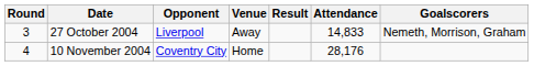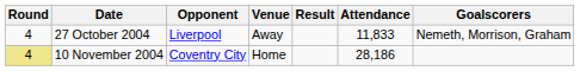27 October 2004 | Round: 3 -> 4
27 October 2004 | Attendance: 14,833 -> 11,833
10 November 2004 | Round: no background -> khaki background
10 November 2004 | Attendance: 28,176 -> 28,186
